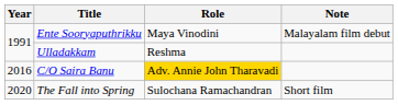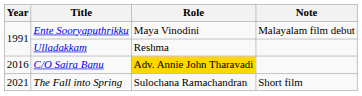The Fall into Spring | Year: 2020 -> 2021
